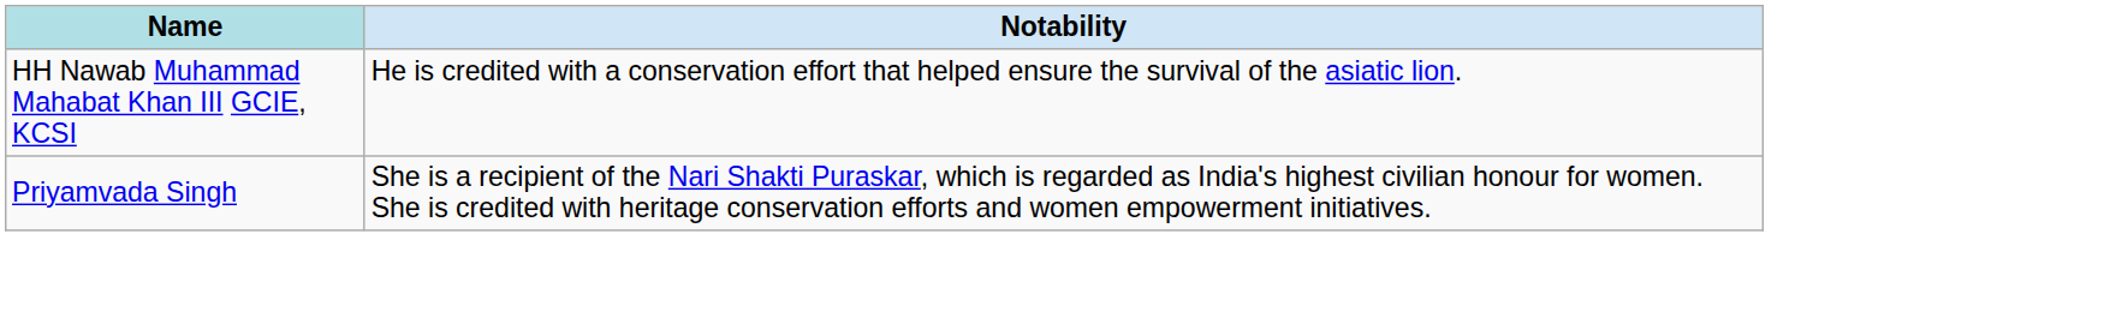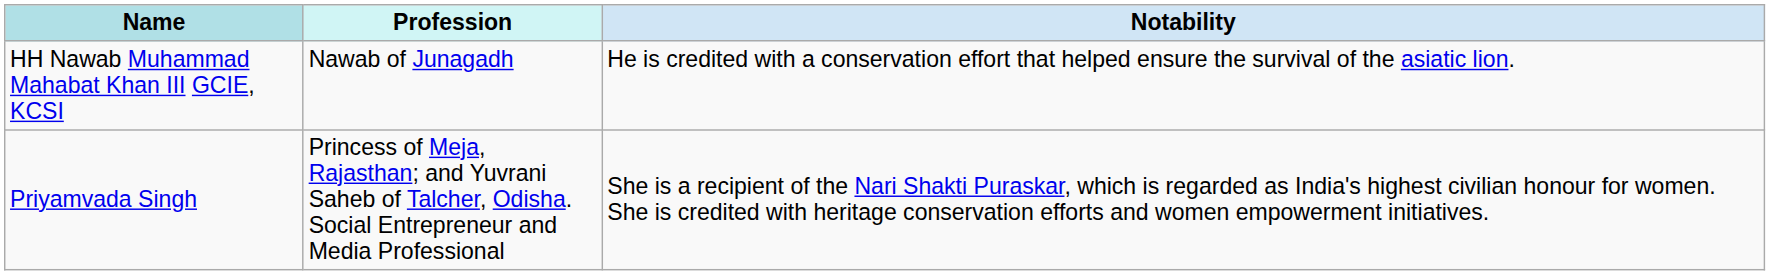+ column: Profession | Nawab of Junagadh | Princess of Meja, Rajasthan; and Yuvrani Saheb of Talcher, Odisha. Social Entrepreneur and Media Professional
